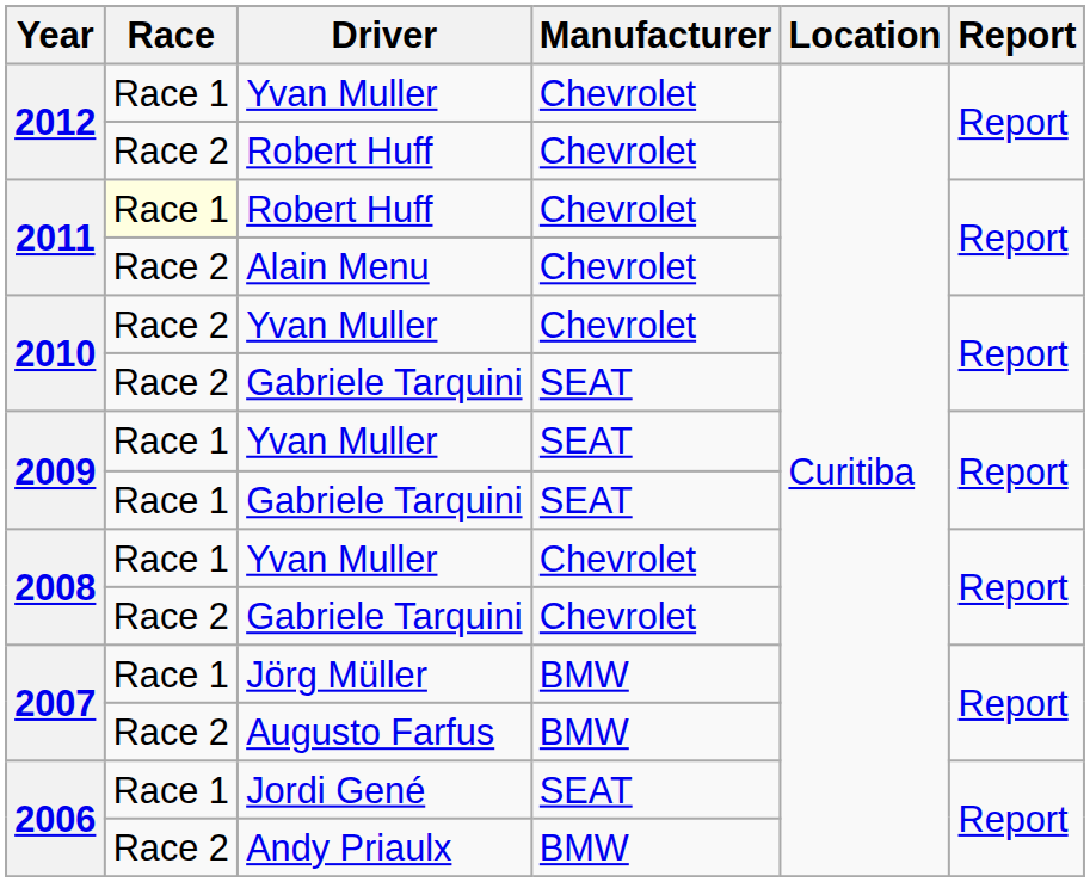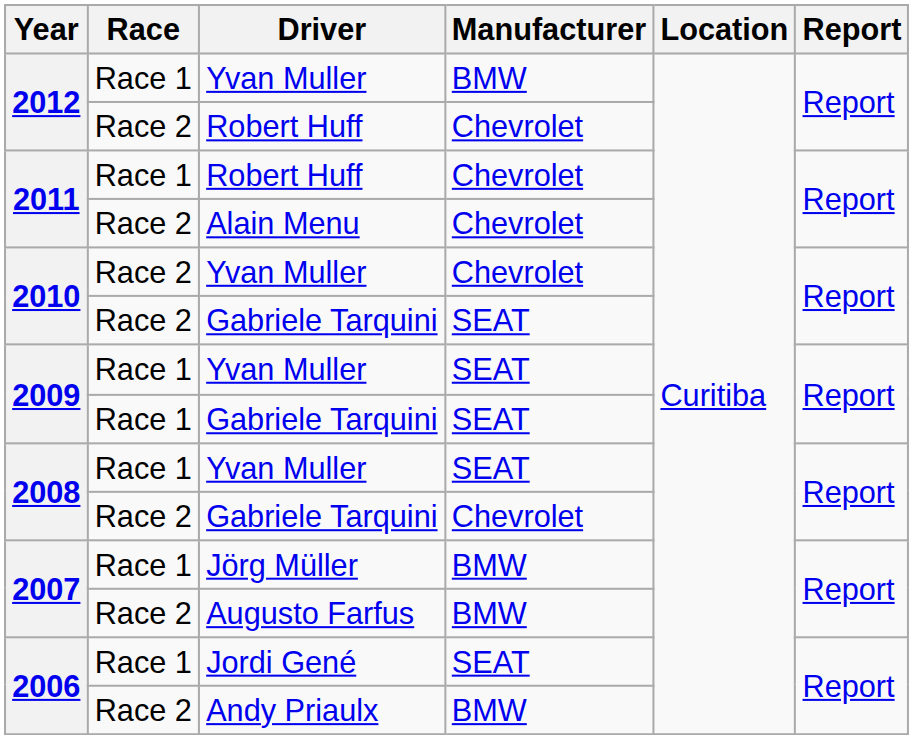2012 / Yvan Muller | Manufacturer: Chevrolet -> BMW
2011 / Robert Huff | Race: lightyellow background -> no background
2008 / Yvan Muller | Manufacturer: Chevrolet -> SEAT
